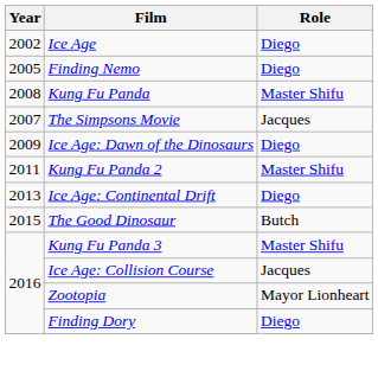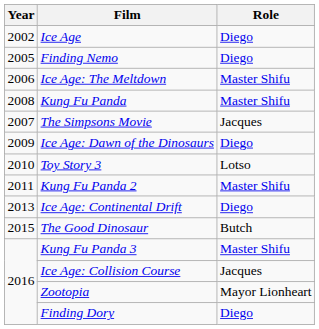+ row: 2006 | Ice Age: The Meltdown | Master Shifu
+ row: 2010 | Toy Story 3 | Lotso
